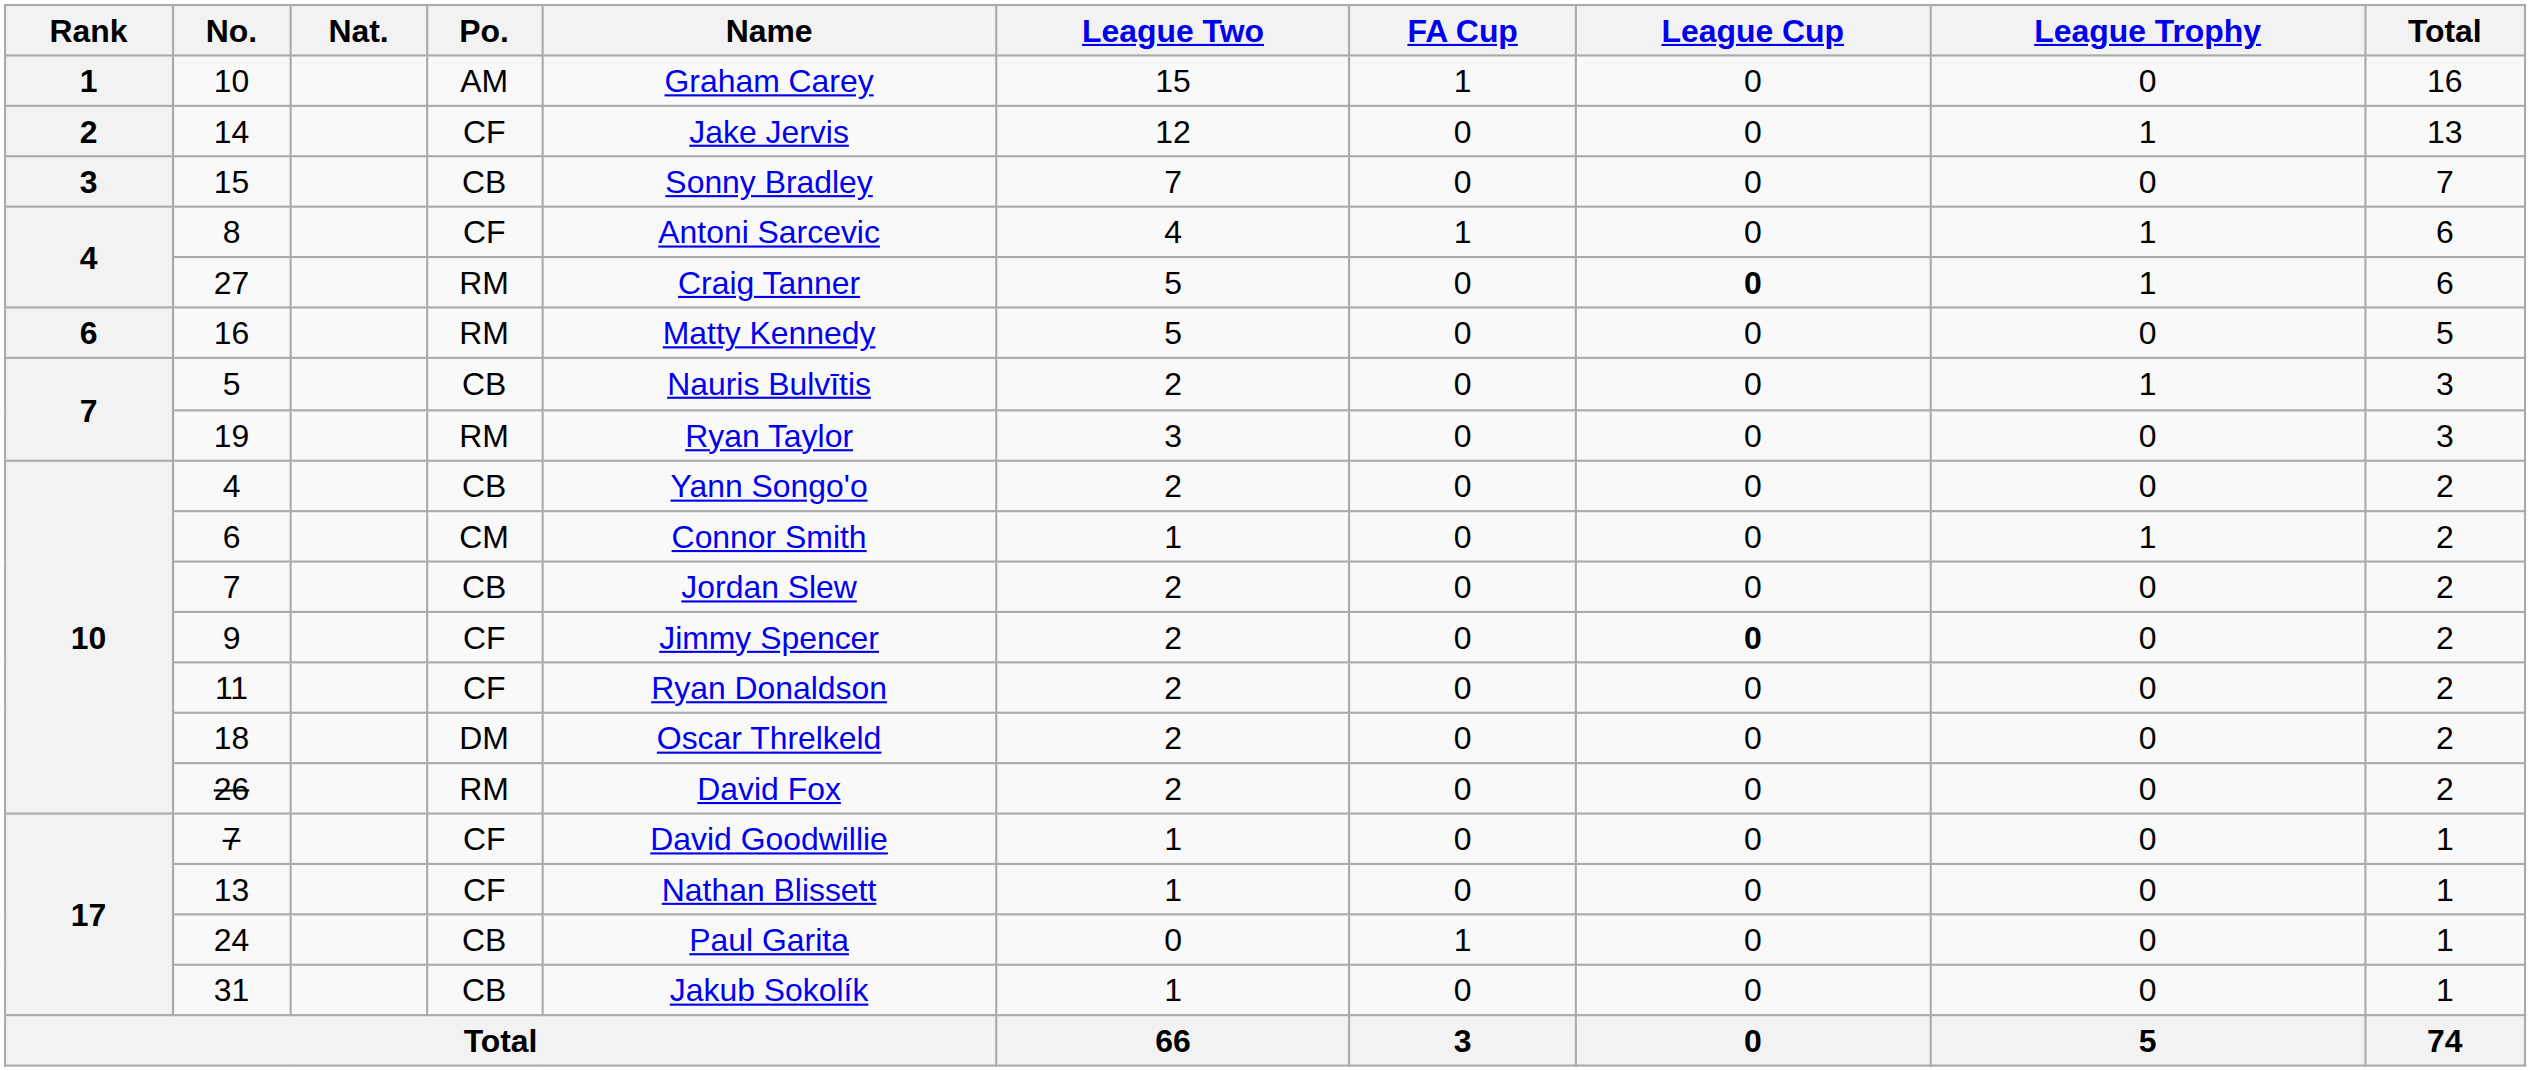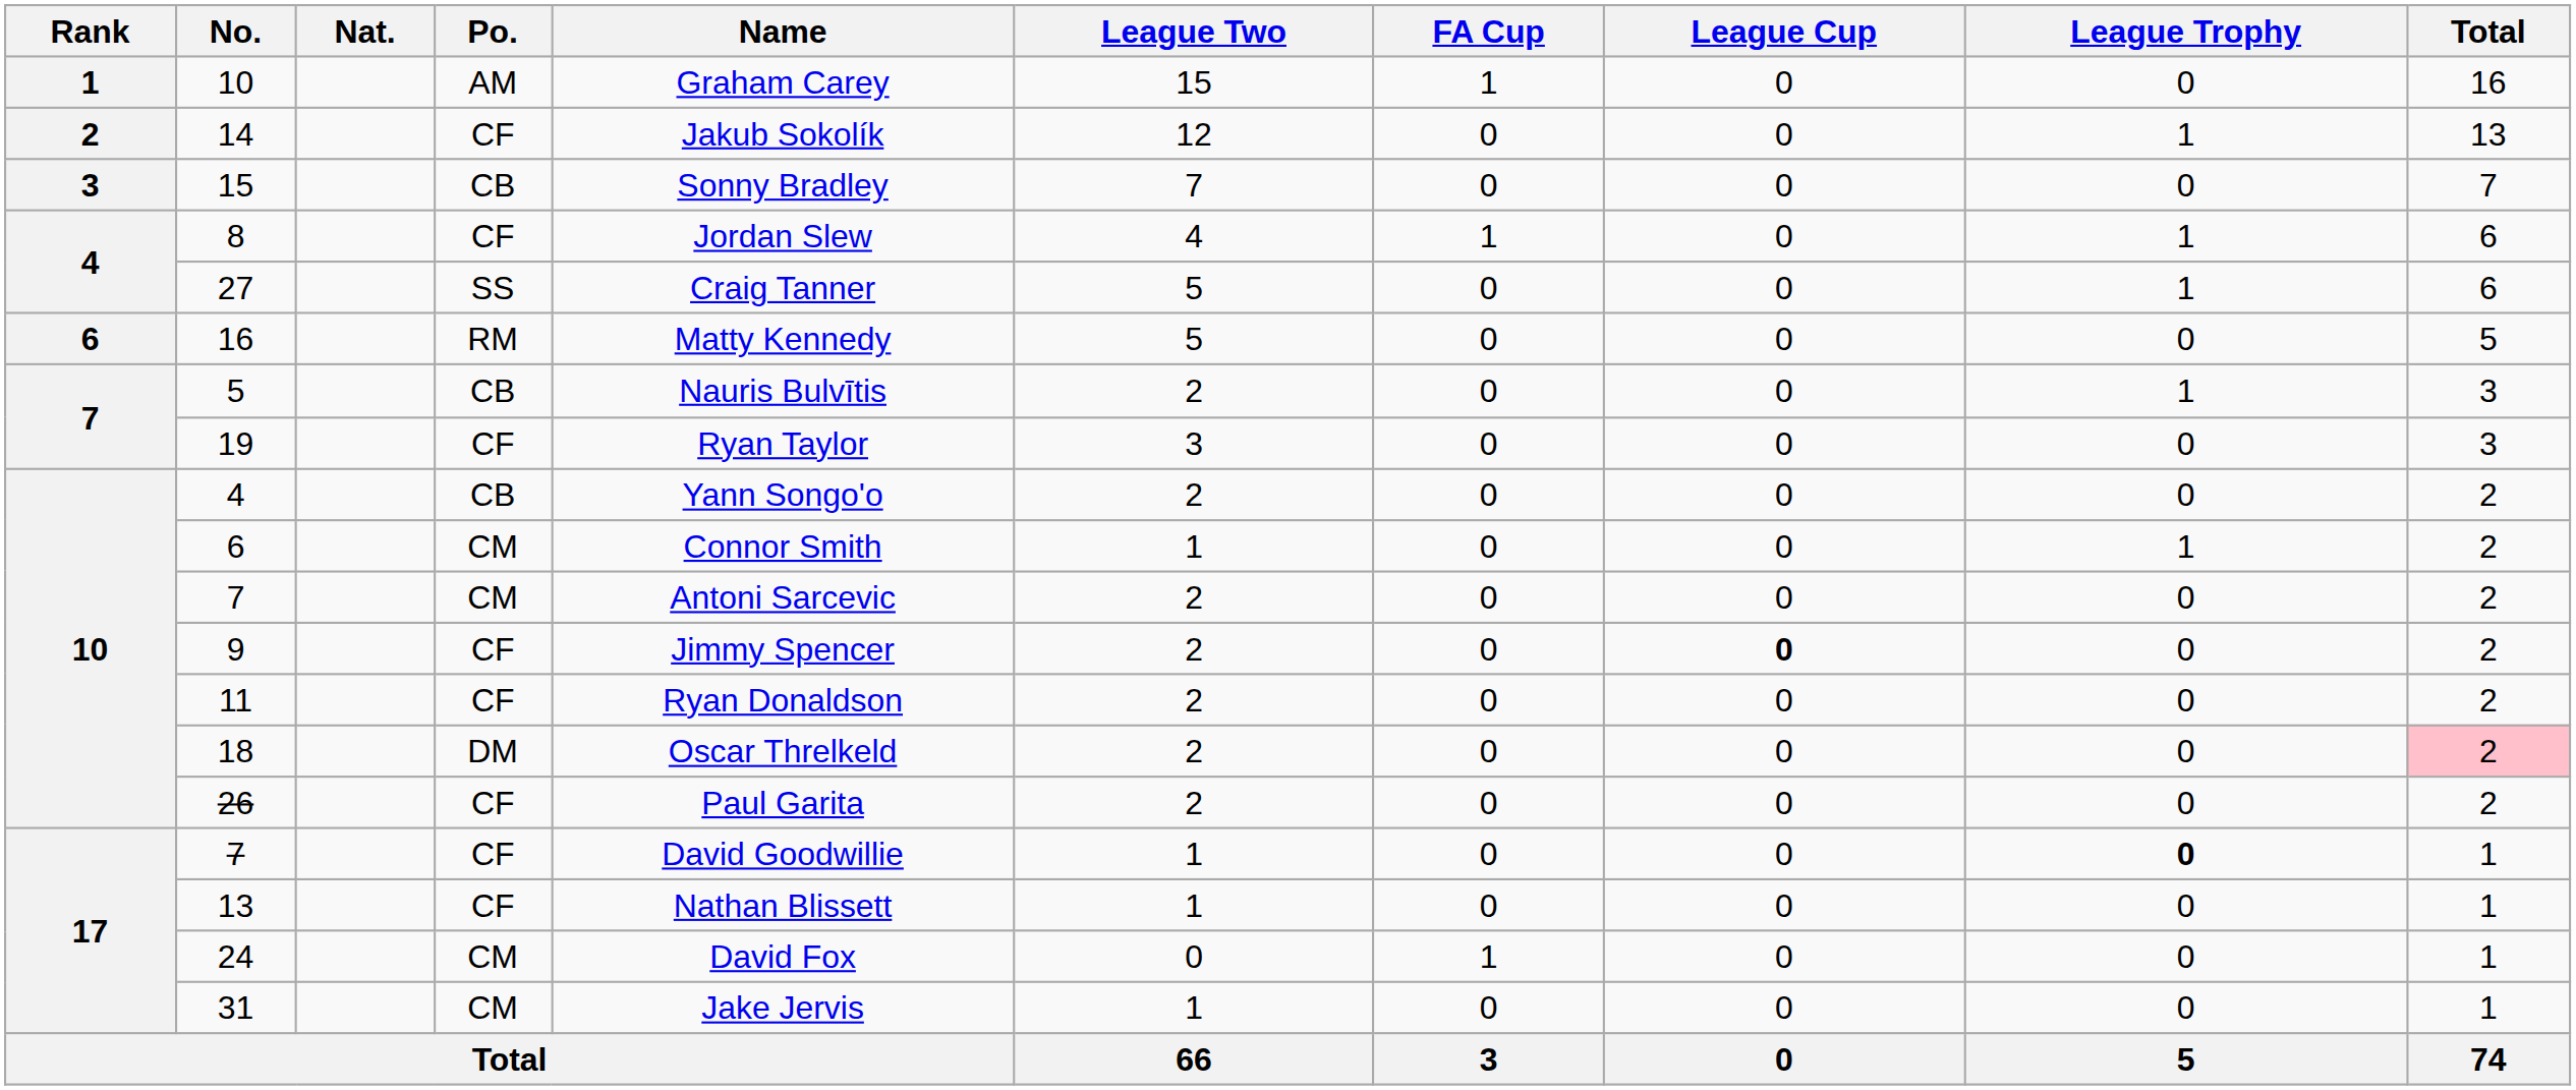14 | Name: Jake Jervis -> Jakub Sokolík
8 | Name: Antoni Sarcevic -> Jordan Slew
27 | Po.: RM -> SS
27 | League Cup: bold -> normal
19 | Po.: RM -> CF
10 / 7 | Po.: CB -> CM
10 / 7 | Name: Jordan Slew -> Antoni Sarcevic
18 | Total: no background -> pink background
26 | Po.: RM -> CF
26 | Name: David Fox -> Paul Garita
17 / 7 | League Trophy: normal -> bold
24 | Po.: CB -> CM
24 | Name: Paul Garita -> David Fox
31 | Po.: CB -> CM
31 | Name: Jakub Sokolík -> Jake Jervis
